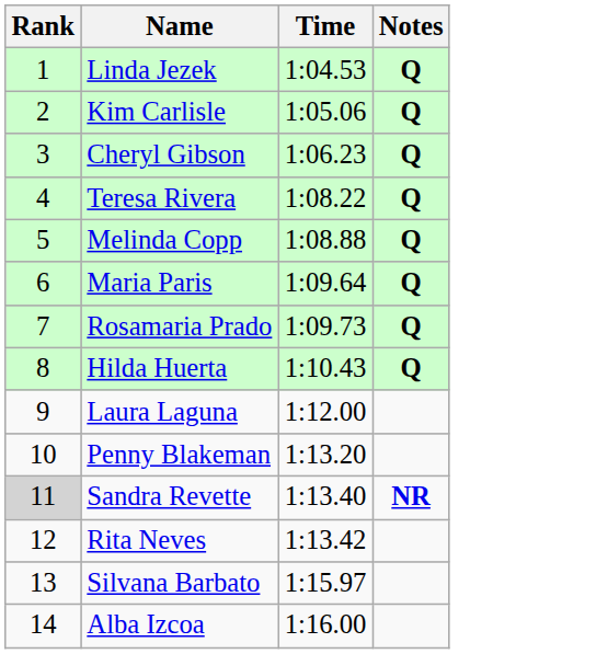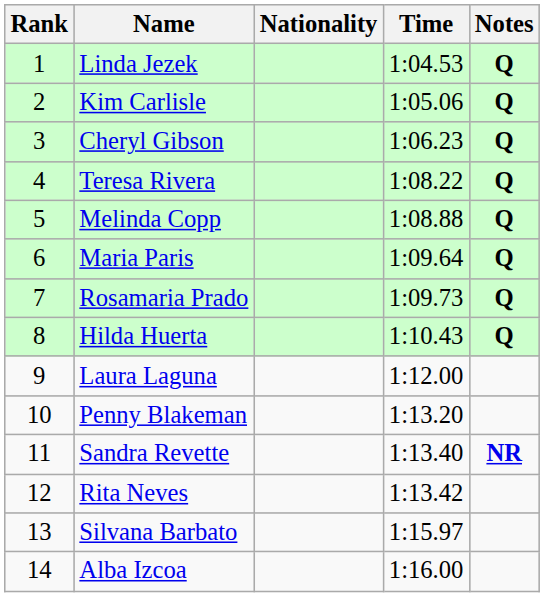+ column: Nationality
Sandra Revette | Rank: lightgrey background -> no background
